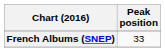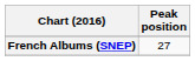French Albums (SNEP) | Peak position: 33 -> 27
